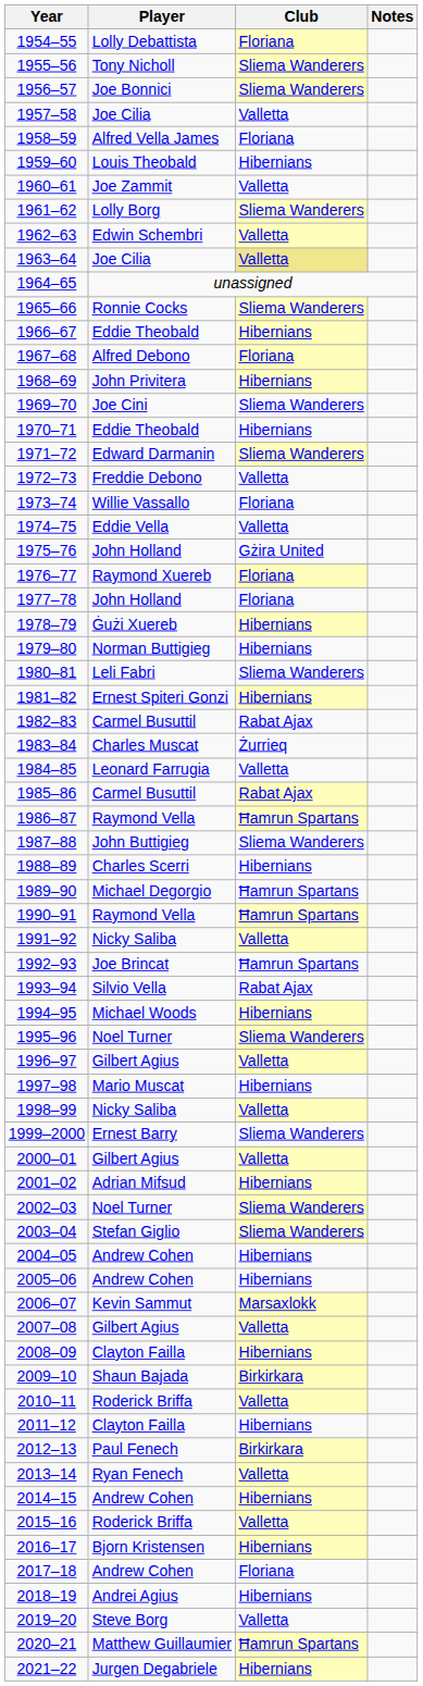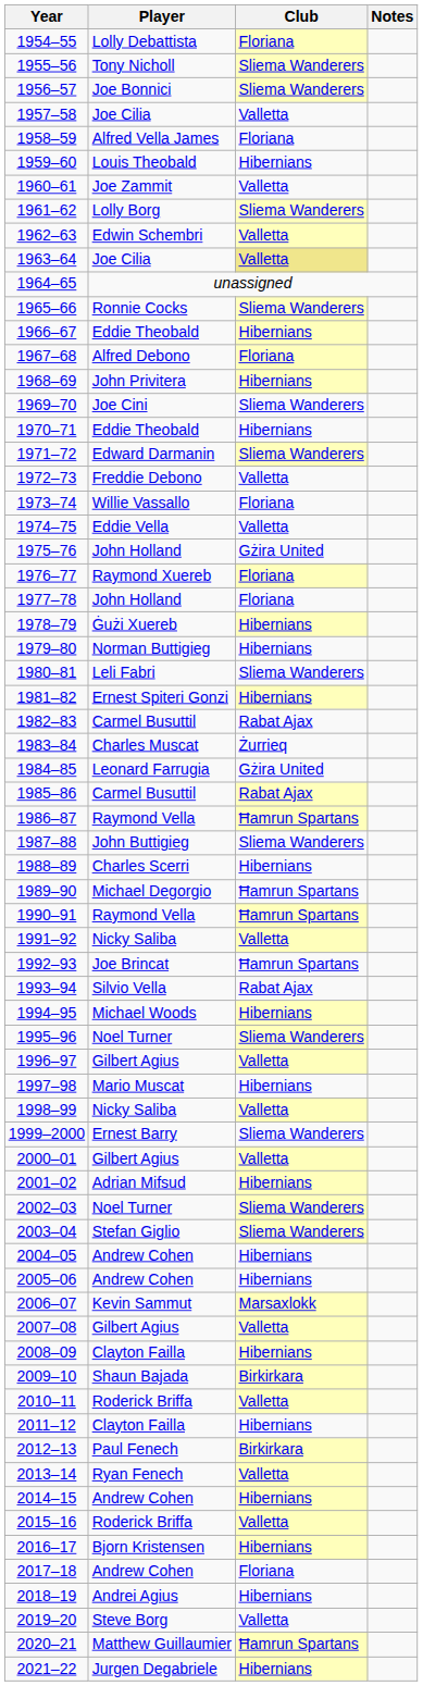1984–85 | Club: Valletta -> Gżira United
